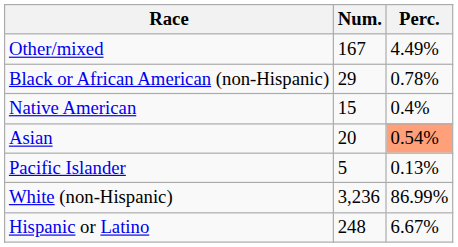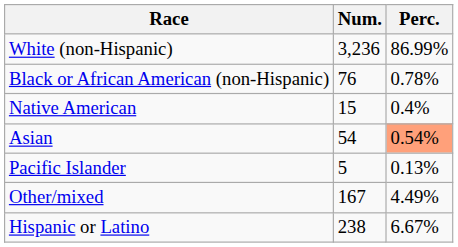rows swapped: White (non-Hispanic) <-> Other/mixed
Black or African American (non-Hispanic) | Num.: 29 -> 76
Asian | Num.: 20 -> 54
Hispanic or Latino | Num.: 248 -> 238
